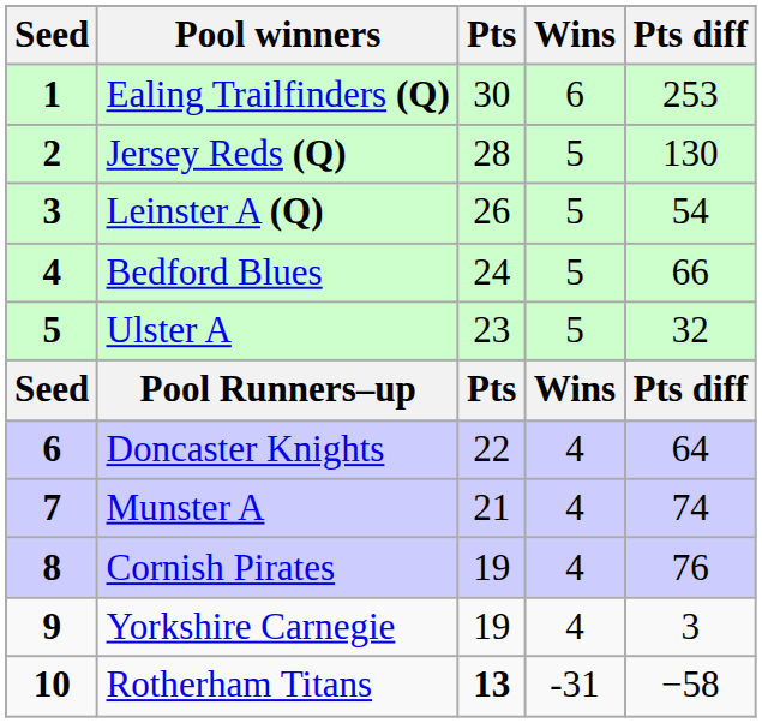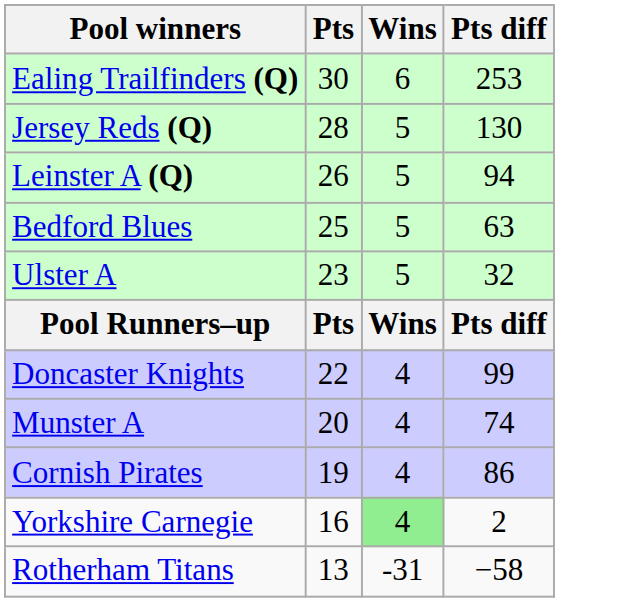- column: Seed | 1 | 2 | 3 | 4 | 5 | Seed | 6 | 7 | 8 | 9 | 10
Leinster A (Q) | Pts diff: 54 -> 94
Bedford Blues | Pts: 24 -> 25
Bedford Blues | Pts diff: 66 -> 63
Doncaster Knights | Pts diff: 64 -> 99
Munster A | Pts: 21 -> 20
Cornish Pirates | Pts diff: 76 -> 86
Yorkshire Carnegie | Pts: 19 -> 16
Yorkshire Carnegie | Wins: no background -> lightgreen background
Yorkshire Carnegie | Pts diff: 3 -> 2
Rotherham Titans | Pts: bold -> normal
